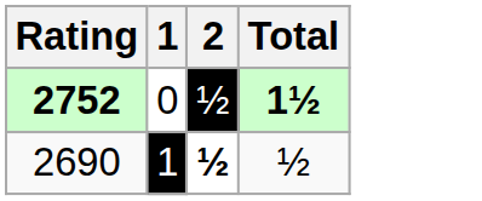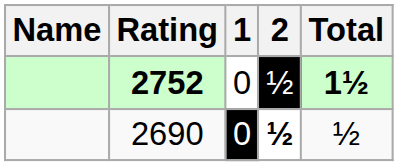+ column: Name
2690 | 1: 1 -> 0
